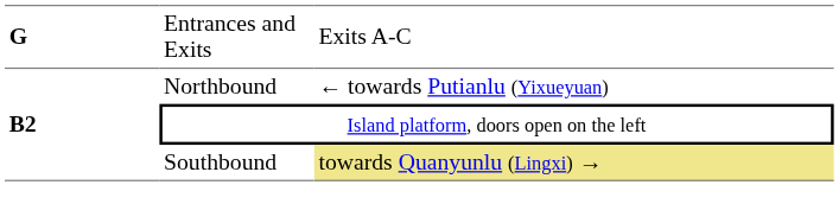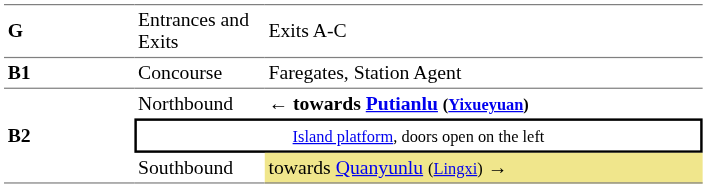+ row: B1 | Concourse | Faregates, Station Agent
Northbound | column 3: normal -> bold
